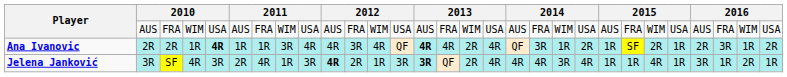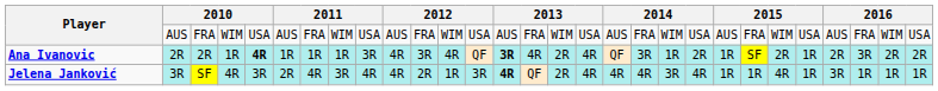Ana Ivanovic | column 8: 3R -> 1R
Ana Ivanovic | column 9: 4R -> 3R
Ana Ivanovic | column 14: 4R -> 3R
Ana Ivanovic | column 28: 1R -> 2R
Jelena Janković | column 8: 1R -> 3R
Jelena Janković | column 9: 3R -> 4R
Jelena Janković | column 10: bold -> normal
Jelena Janković | column 14: 3R -> 4R
Jelena Janković | column 28: 2R -> 1R
